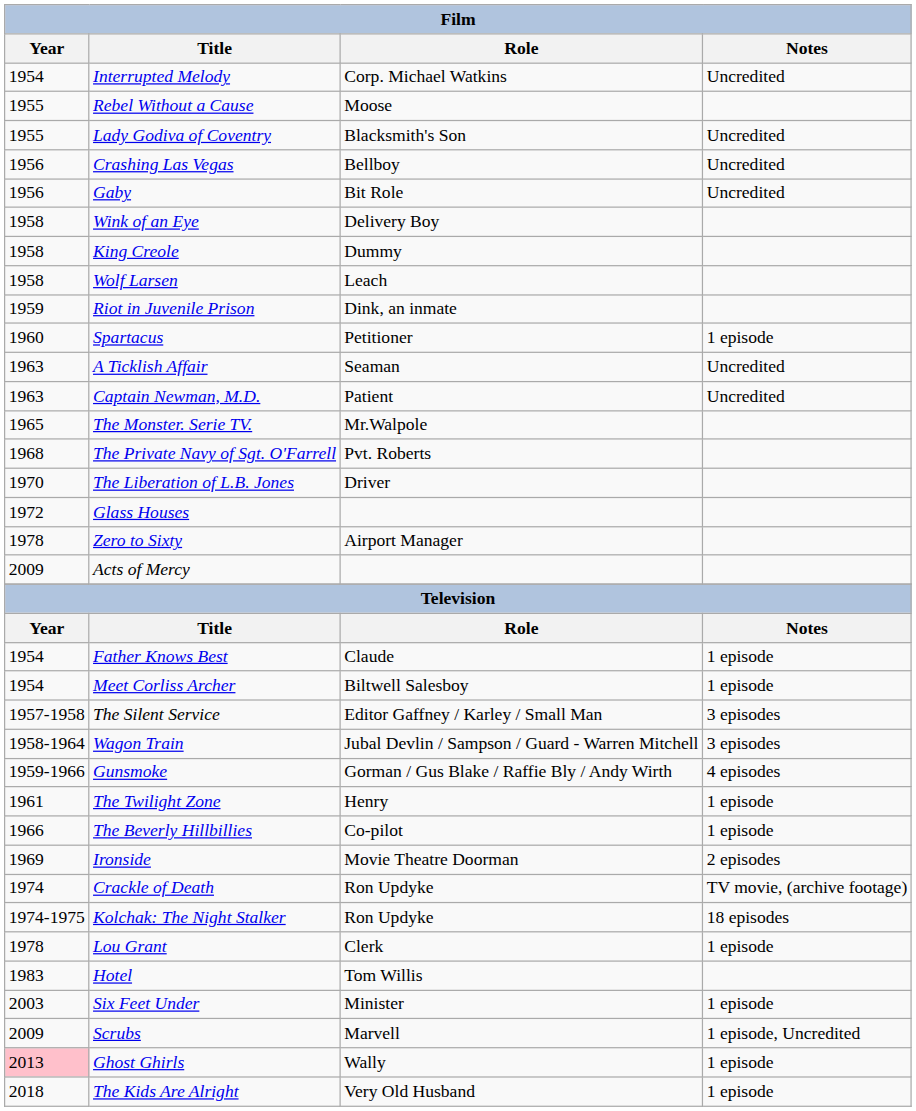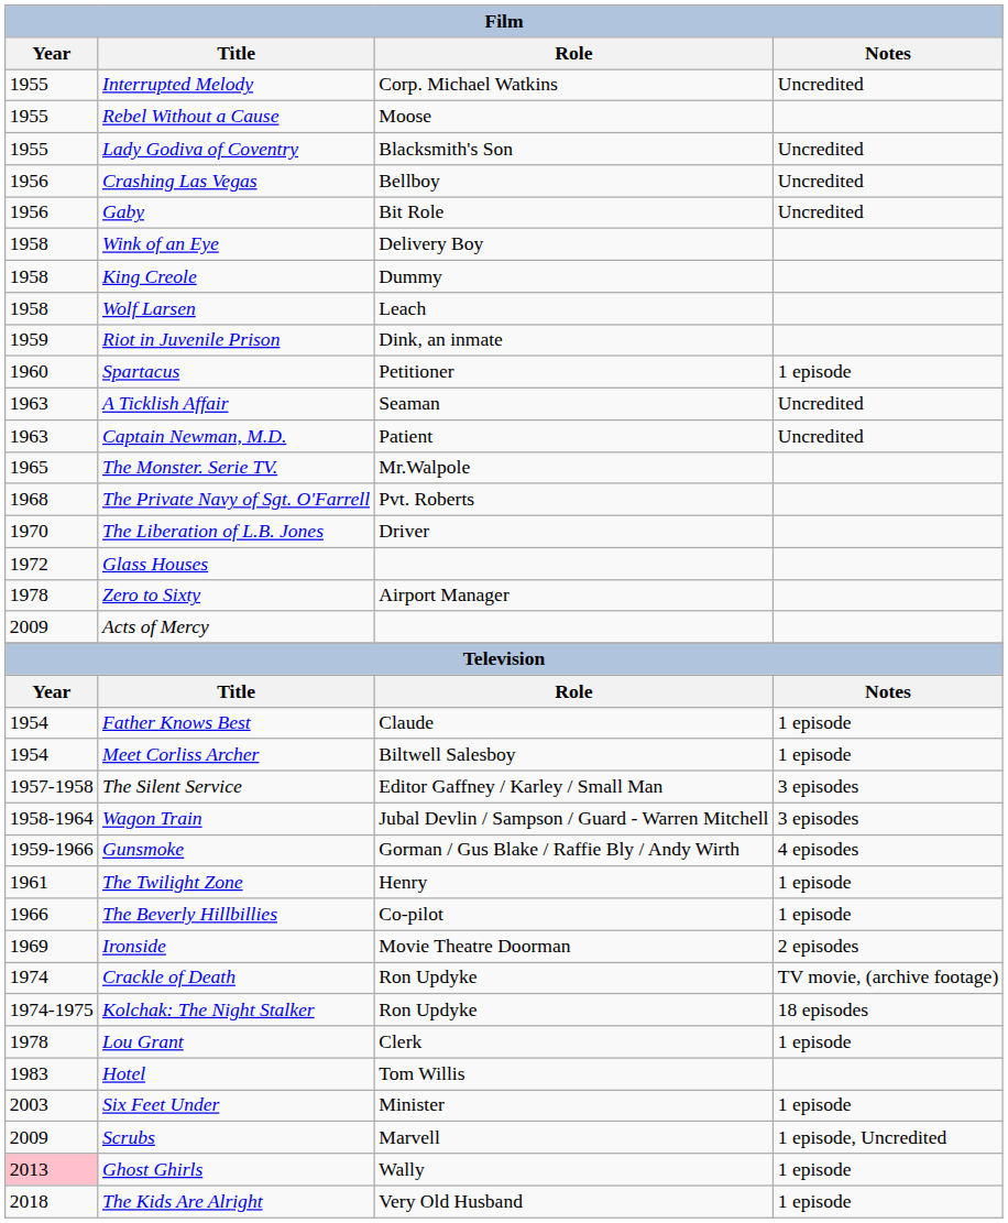Interrupted Melody | Year: 1954 -> 1955
